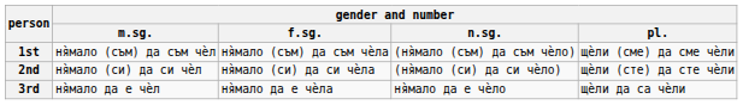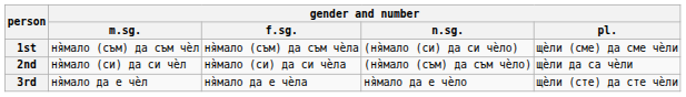1st | gender and number / n.sg.: (ня̀мало (съм) да съм чѐлo) -> (ня̀мало (си) да си чѐлo)
2nd | gender and number / n.sg.: (ня̀мало (си) да си чѐлo) -> (ня̀мало (съм) да съм чѐлo)
2nd | gender and number / pl.: щѐли (сте) да сте чѐли -> щѐли да са чѐли
3rd | gender and number / pl.: щѐли да са чѐли -> щѐли (сте) да сте чѐли
